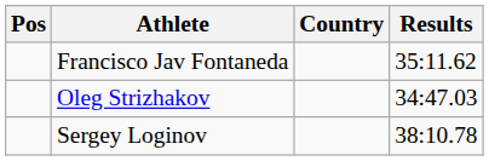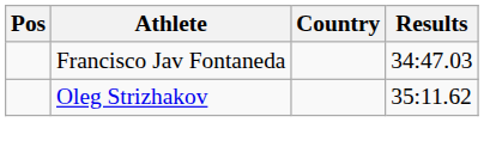Francisco Jav Fontaneda | Results: 35:11.62 -> 34:47.03
Oleg Strizhakov | Results: 34:47.03 -> 35:11.62
- row: Sergey Loginov | 38:10.78
